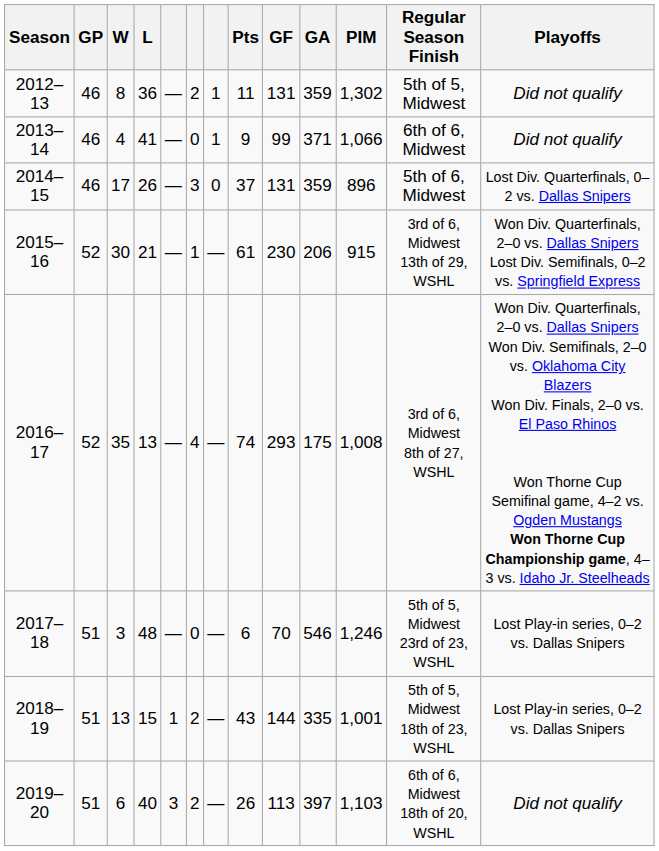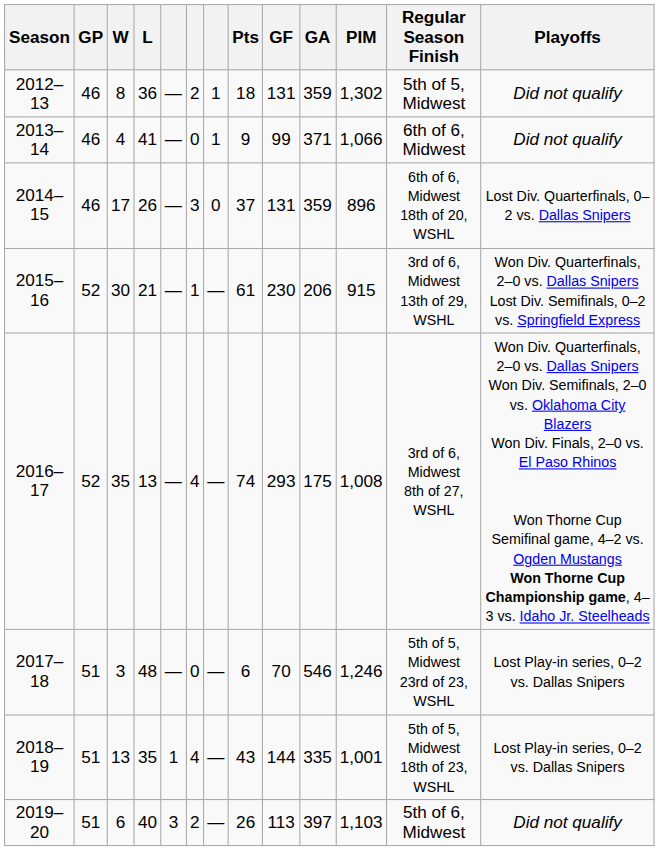2012–13 | Pts: 11 -> 18
2014–15 | Regular Season Finish: 5th of 6, Midwest -> 6th of 6, Midwest 18th of 20, WSHL
2018–19 | L: 15 -> 35
2018–19 | column 6: 2 -> 4
2019–20 | Regular Season Finish: 6th of 6, Midwest 18th of 20, WSHL -> 5th of 6, Midwest
